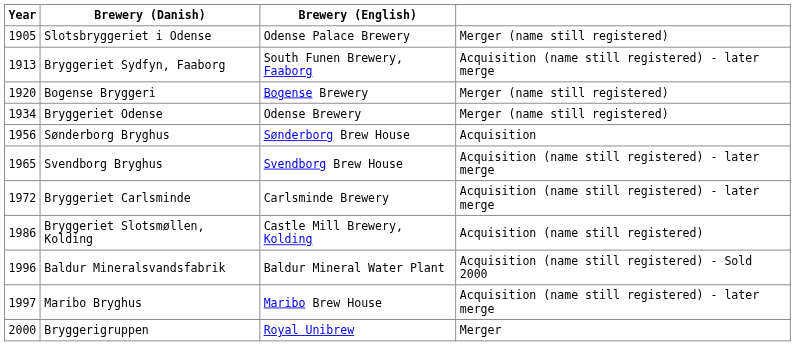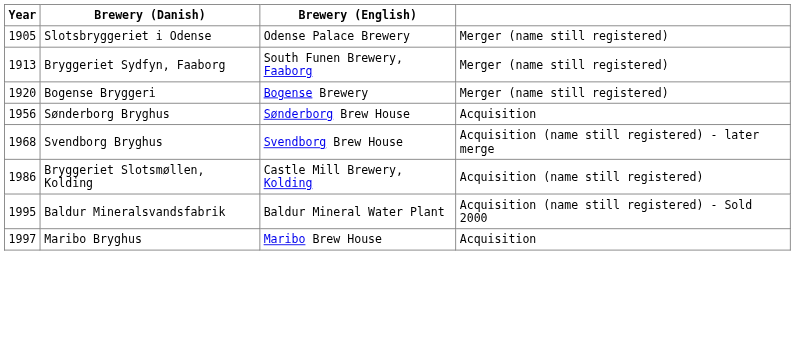Bryggeriet Sydfyn, Faaborg | column 4: Acquisition (name still registered) - later merge -> Merger (name still registered)
- row: 1934 | Bryggeriet Odense | Odense Brewery | Merger (name still registered)
Svendborg Bryghus | Year: 1965 -> 1968
- row: 1972 | Bryggeriet Carlsminde | Carlsminde Brewery | Acquisition (name still registered) - later merge
Baldur Mineralsvandsfabrik | Year: 1996 -> 1995
Maribo Bryghus | column 4: Acquisition (name still registered) - later merge -> Acquisition
- row: 2000 | Bryggerigruppen | Royal Unibrew | Merger
